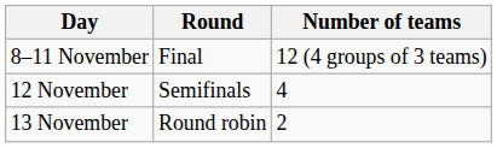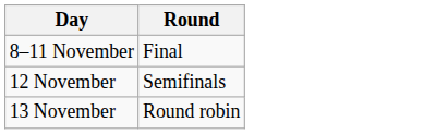- column: Number of teams | 12 (4 groups of 3 teams) | 4 | 2
